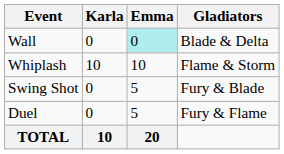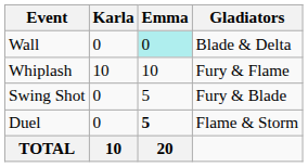Whiplash | Gladiators: Flame & Storm -> Fury & Flame
Duel | Emma: normal -> bold
Duel | Gladiators: Fury & Flame -> Flame & Storm
